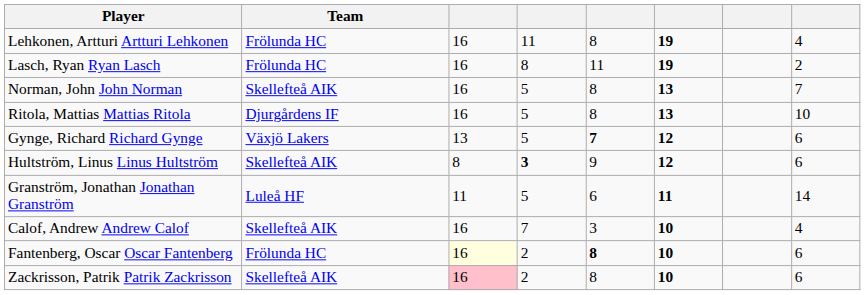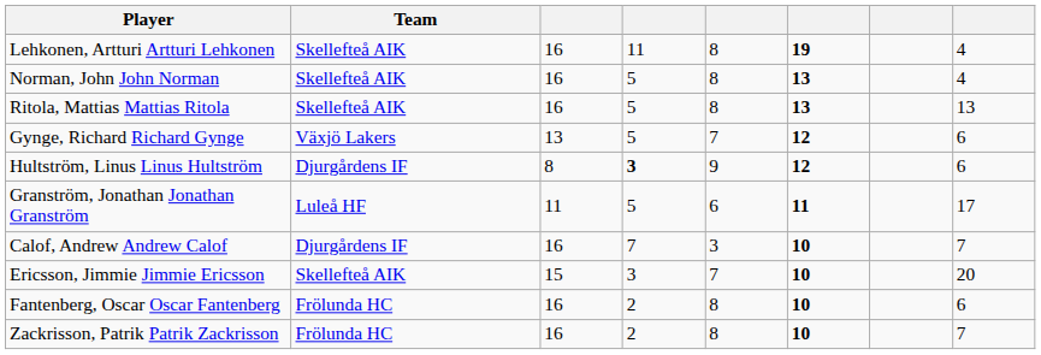Lehkonen, Artturi Artturi Lehkonen | Team: Frölunda HC -> Skellefteå AIK
- row: Lasch, Ryan Ryan Lasch | Frölunda HC | 16 | 8 | 11 | 19 | 2
Norman, John John Norman | column 8: 7 -> 4
Ritola, Mattias Mattias Ritola | Team: Djurgårdens IF -> Skellefteå AIK
Ritola, Mattias Mattias Ritola | column 8: 10 -> 13
Gynge, Richard Richard Gynge | column 5: bold -> normal
Hultström, Linus Linus Hultström | Team: Skellefteå AIK -> Djurgårdens IF
Granström, Jonathan Jonathan Granström | column 8: 14 -> 17
Calof, Andrew Andrew Calof | Team: Skellefteå AIK -> Djurgårdens IF
Calof, Andrew Andrew Calof | column 8: 4 -> 7
+ row: Ericsson, Jimmie Jimmie Ericsson | Skellefteå AIK | 15 | 3 | 7 | 10 | 20
Fantenberg, Oscar Oscar Fantenberg | column 3: lightyellow background -> no background
Fantenberg, Oscar Oscar Fantenberg | column 5: bold -> normal
Zackrisson, Patrik Patrik Zackrisson | Team: Skellefteå AIK -> Frölunda HC
Zackrisson, Patrik Patrik Zackrisson | column 3: pink background -> no background
Zackrisson, Patrik Patrik Zackrisson | column 8: 6 -> 7
